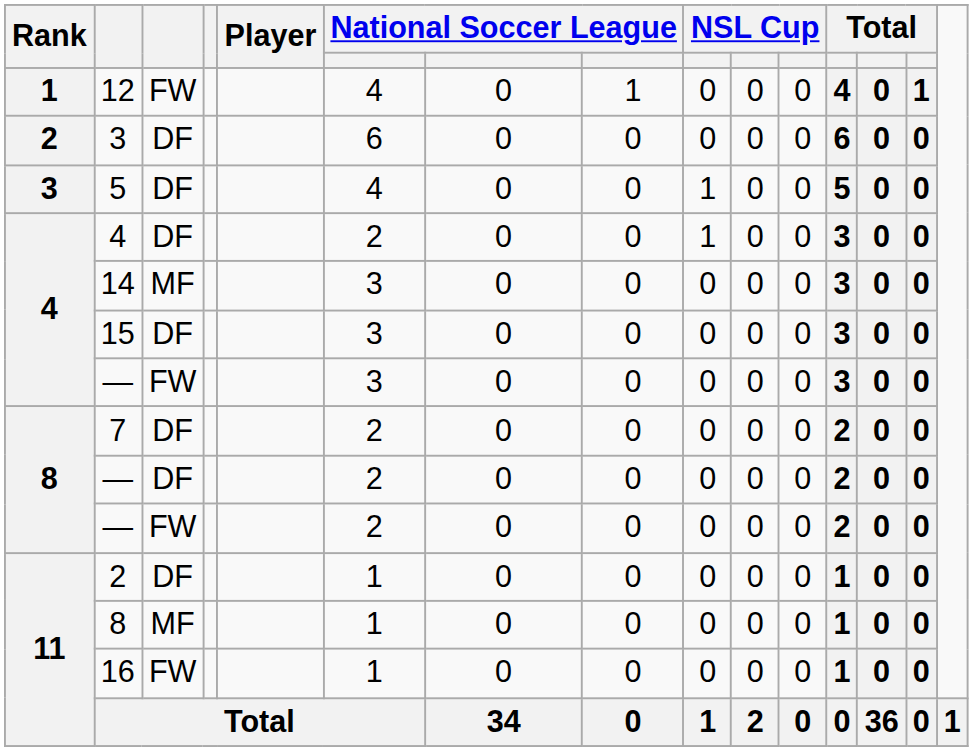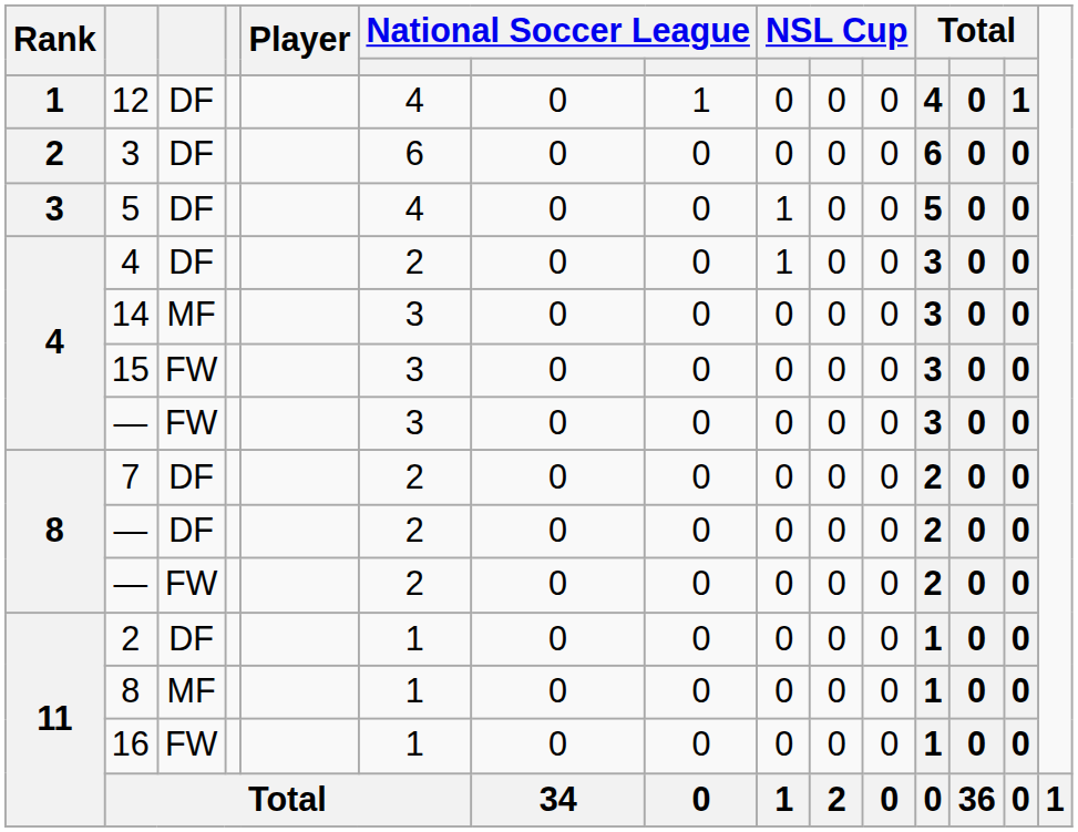12 | column 3: FW -> DF
15 | column 3: DF -> FW
